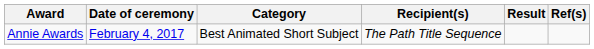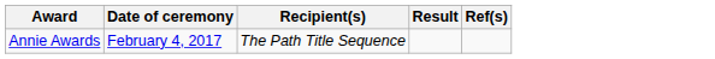- column: Category | Best Animated Short Subject
